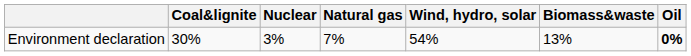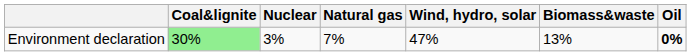Environment declaration | Coal&lignite: no background -> lightgreen background
Environment declaration | Wind, hydro, solar: 54% -> 47%
